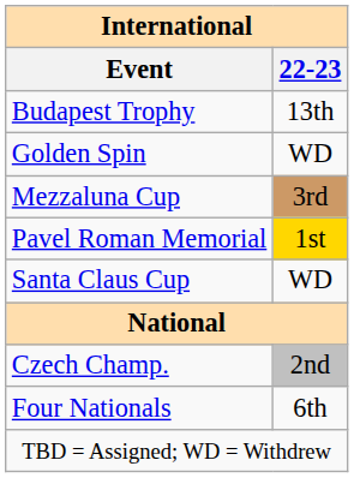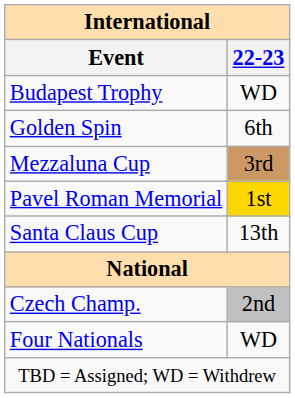Budapest Trophy | 22-23: 13th -> WD
Golden Spin | 22-23: WD -> 6th
Santa Claus Cup | 22-23: WD -> 13th
Four Nationals | 22-23: 6th -> WD
